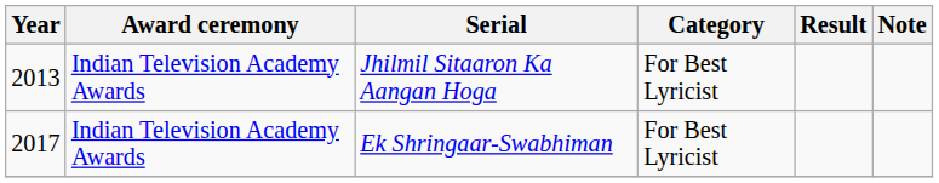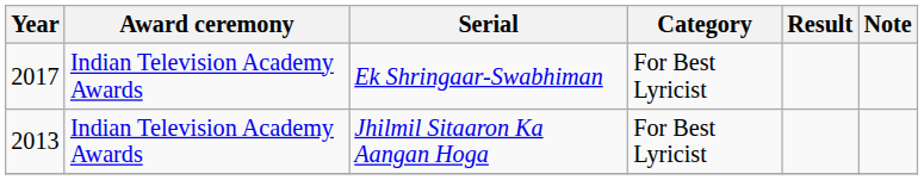rows swapped: Jhilmil Sitaaron Ka Aangan Hoga <-> Ek Shringaar-Swabhiman
